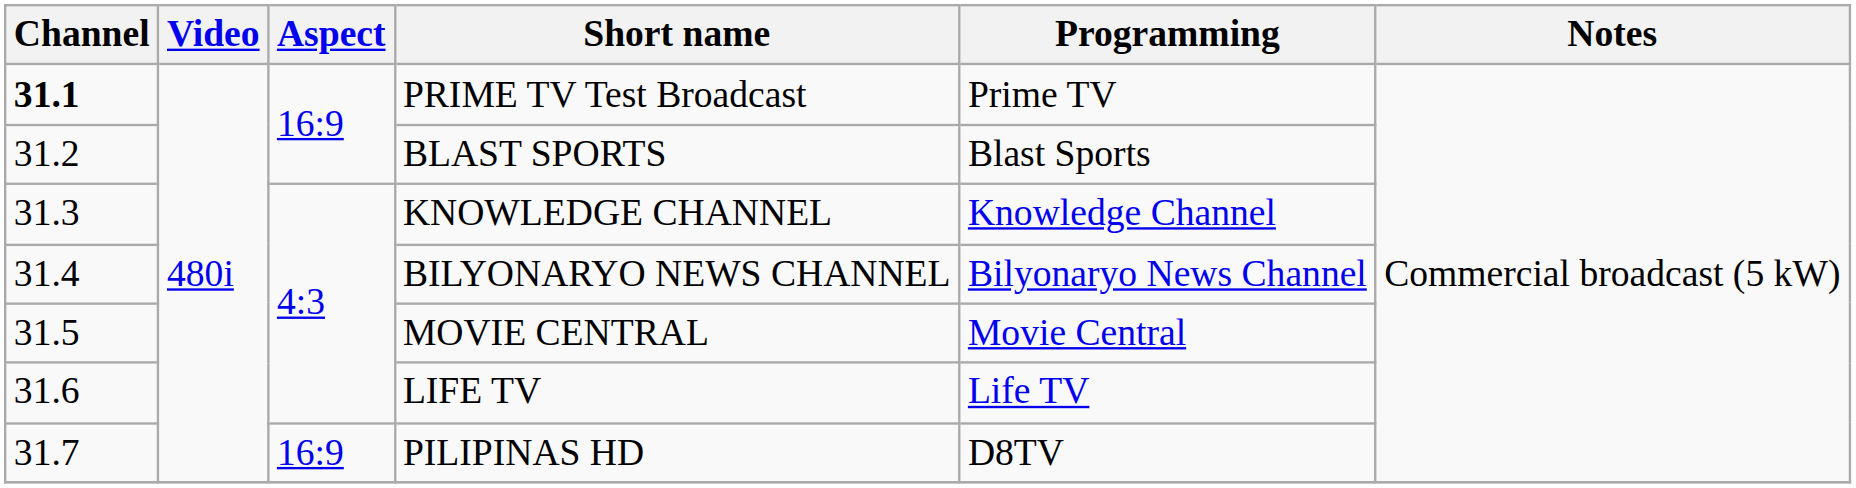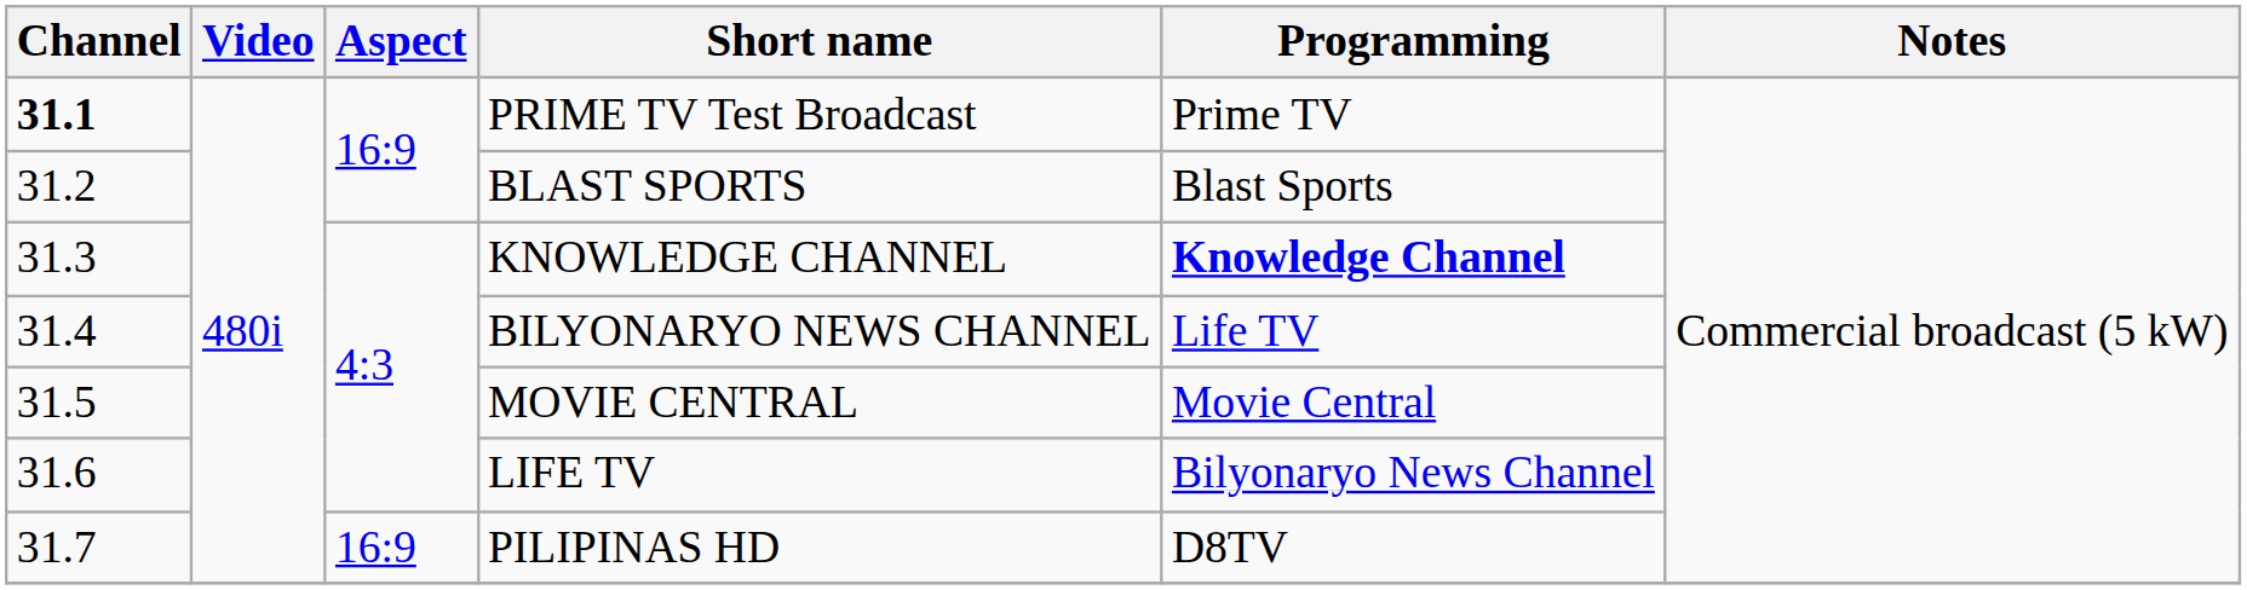KNOWLEDGE CHANNEL | Programming: normal -> bold
BILYONARYO NEWS CHANNEL | Programming: Bilyonaryo News Channel -> Life TV
LIFE TV | Programming: Life TV -> Bilyonaryo News Channel
